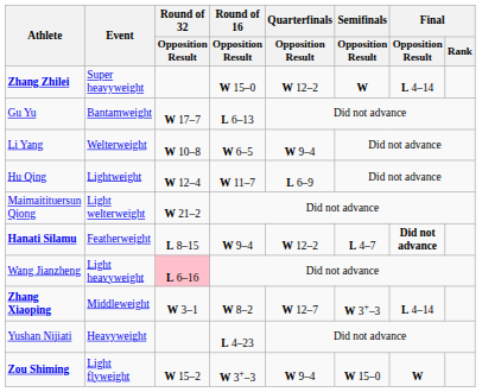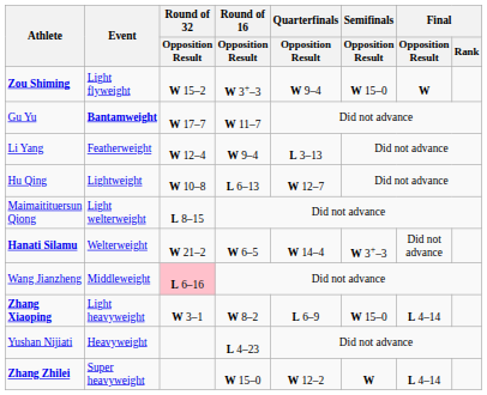rows swapped: Zou Shiming <-> Zhang Zhilei
Gu Yu | Event: normal -> bold
Gu Yu | Round of 16 / Opposition Result: L 6–13 -> W 11–7
Li Yang | Event: Welterweight -> Featherweight
Li Yang | Round of 32 / Opposition Result: W 10–8 -> W 12–4
Li Yang | Round of 16 / Opposition Result: W 6–5 -> W 9–4
Li Yang | Quarterfinals / Opposition Result: W 9–4 -> L 3–13
Hu Qing | Round of 32 / Opposition Result: W 12–4 -> W 10–8
Hu Qing | Round of 16 / Opposition Result: W 11–7 -> L 6–13
Hu Qing | Quarterfinals / Opposition Result: L 6–9 -> W 12–7
Maimaitituersun Qiong | Round of 32 / Opposition Result: W 21–2 -> L 8–15
Hanati Silamu | Event: Featherweight -> Welterweight
Hanati Silamu | Round of 32 / Opposition Result: L 8–15 -> W 21–2
Hanati Silamu | Round of 16 / Opposition Result: W 9–4 -> W 6–5
Hanati Silamu | Quarterfinals / Opposition Result: W 12–2 -> W 14–4
Hanati Silamu | Semifinals / Opposition Result: L 4–7 -> W 3+–3
Hanati Silamu | Final / Opposition Result: bold -> normal
Wang Jianzheng | Event: Light heavyweight -> Middleweight
Zhang Xiaoping | Event: Middleweight -> Light heavyweight
Zhang Xiaoping | Quarterfinals / Opposition Result: W 12–7 -> L 6–9
Zhang Xiaoping | Semifinals / Opposition Result: W 3+–3 -> W 15–0
